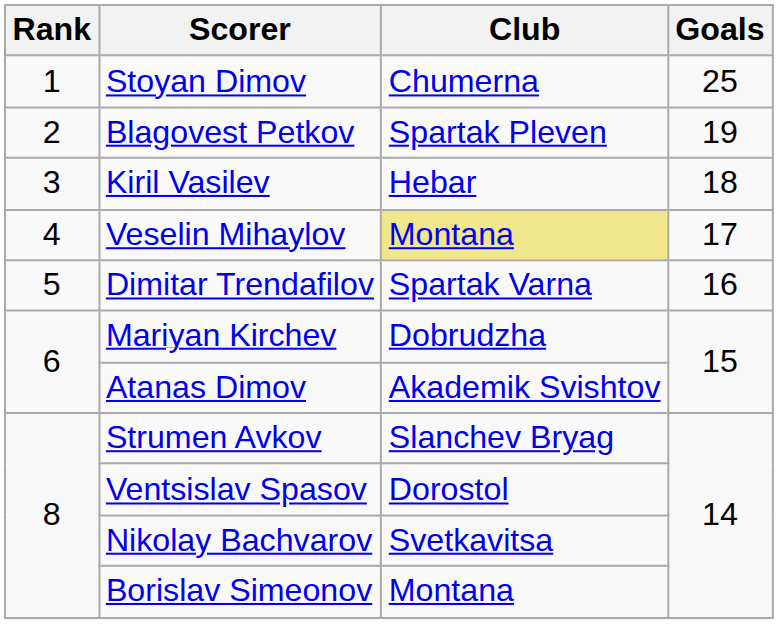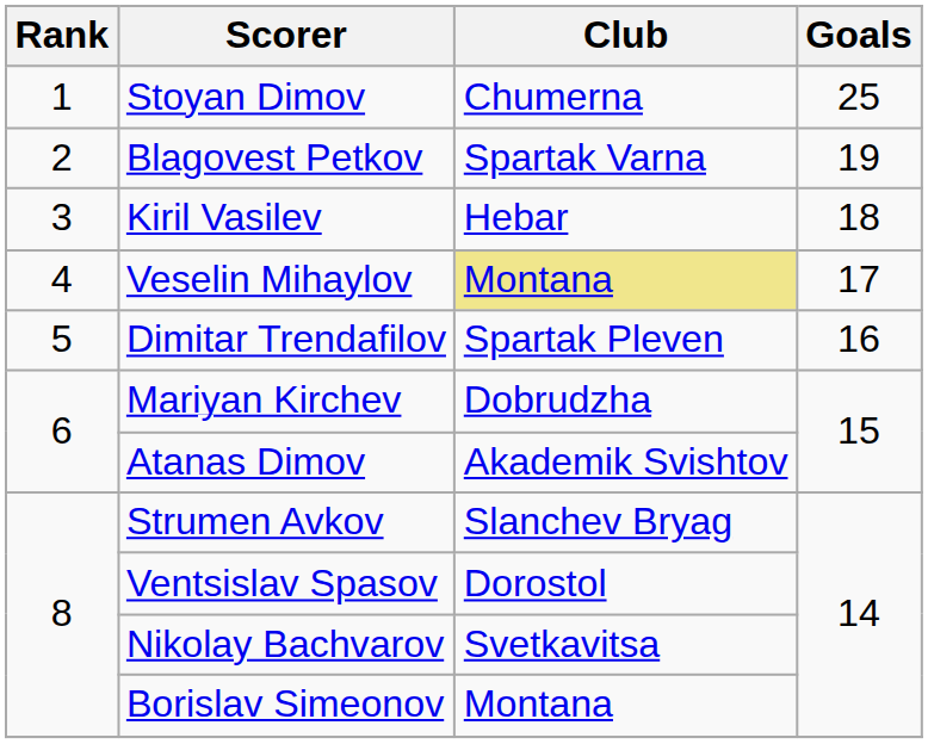Blagovest Petkov | Club: Spartak Pleven -> Spartak Varna
Dimitar Trendafilov | Club: Spartak Varna -> Spartak Pleven
